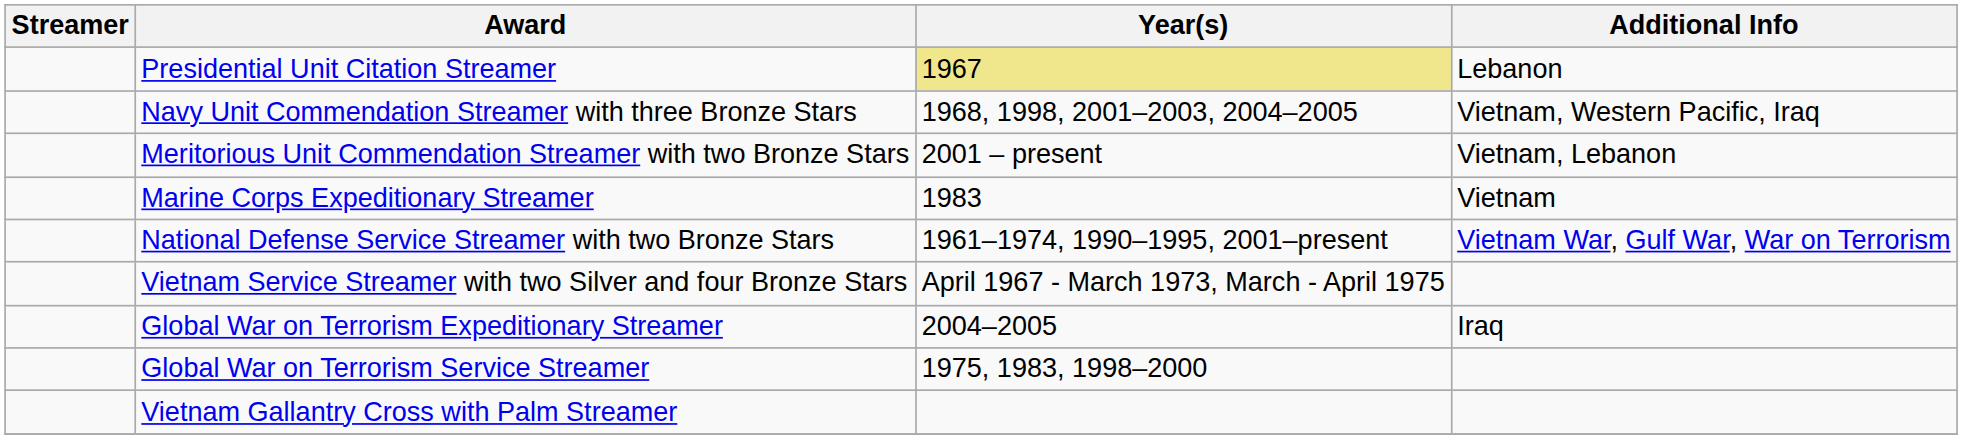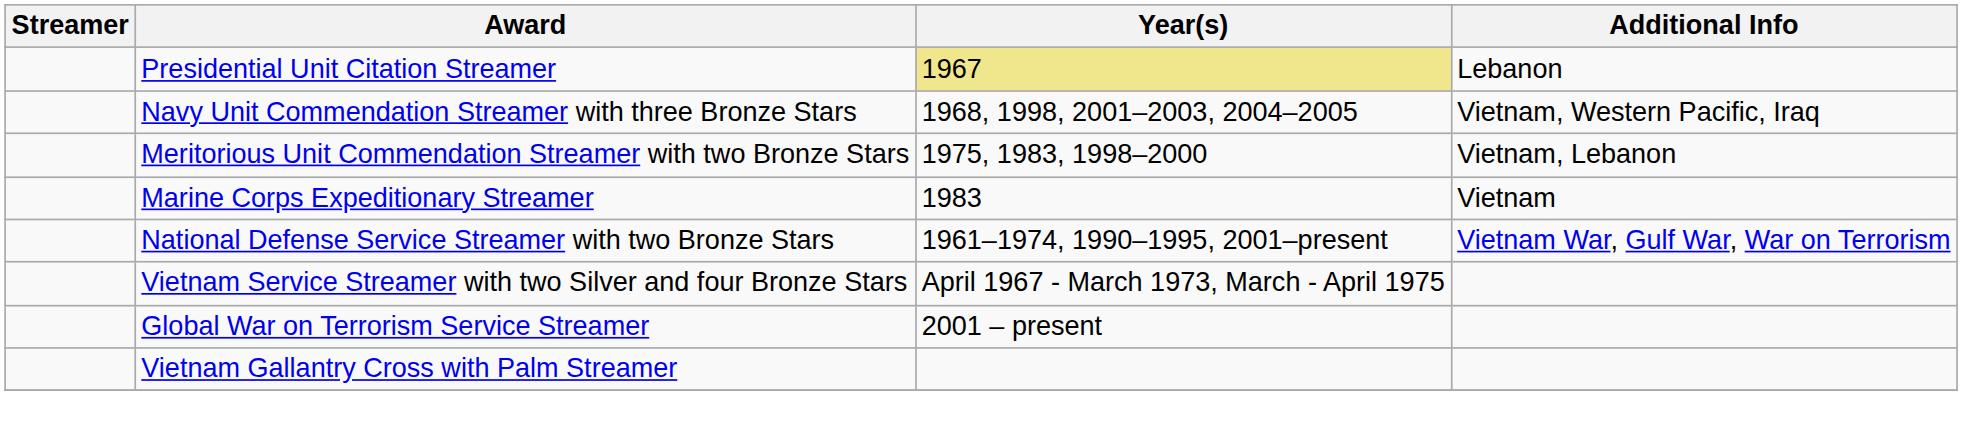Meritorious Unit Commendation Streamer with two Bronze Stars | Year(s): 2001 – present -> 1975, 1983, 1998–2000
- row: Global War on Terrorism Expeditionary Streamer | 2004–2005 | Iraq
Global War on Terrorism Service Streamer | Year(s): 1975, 1983, 1998–2000 -> 2001 – present
